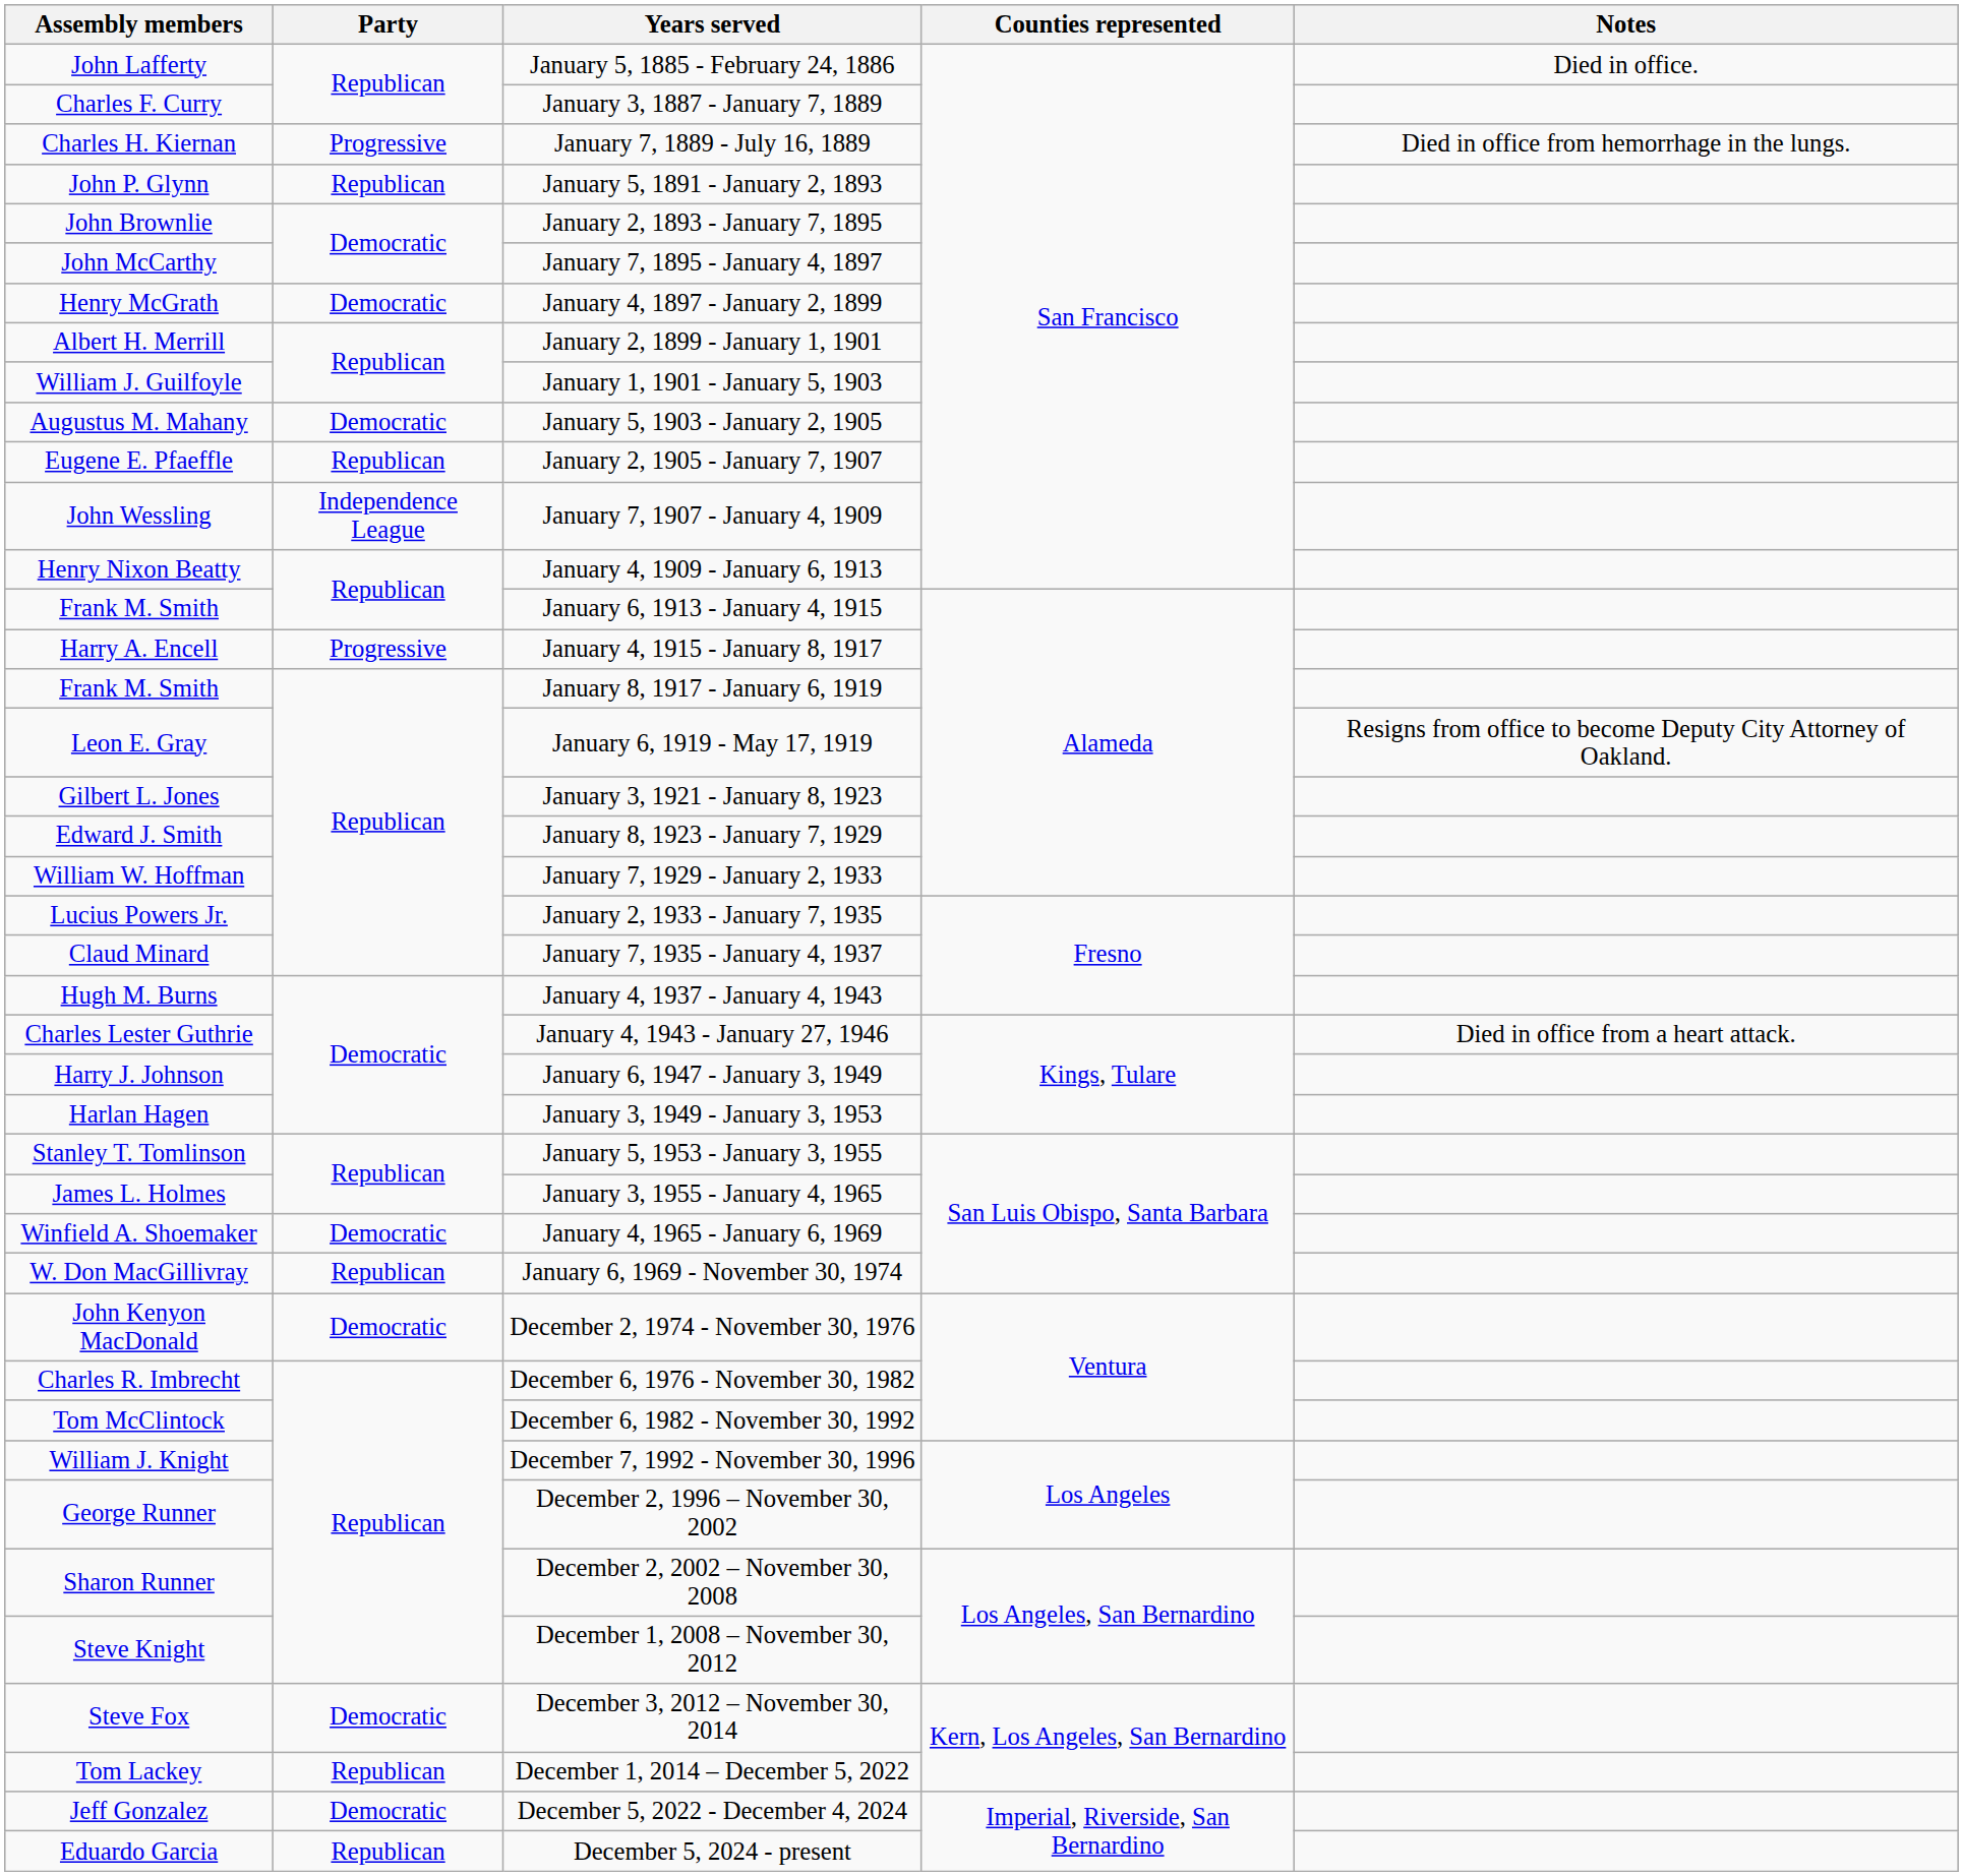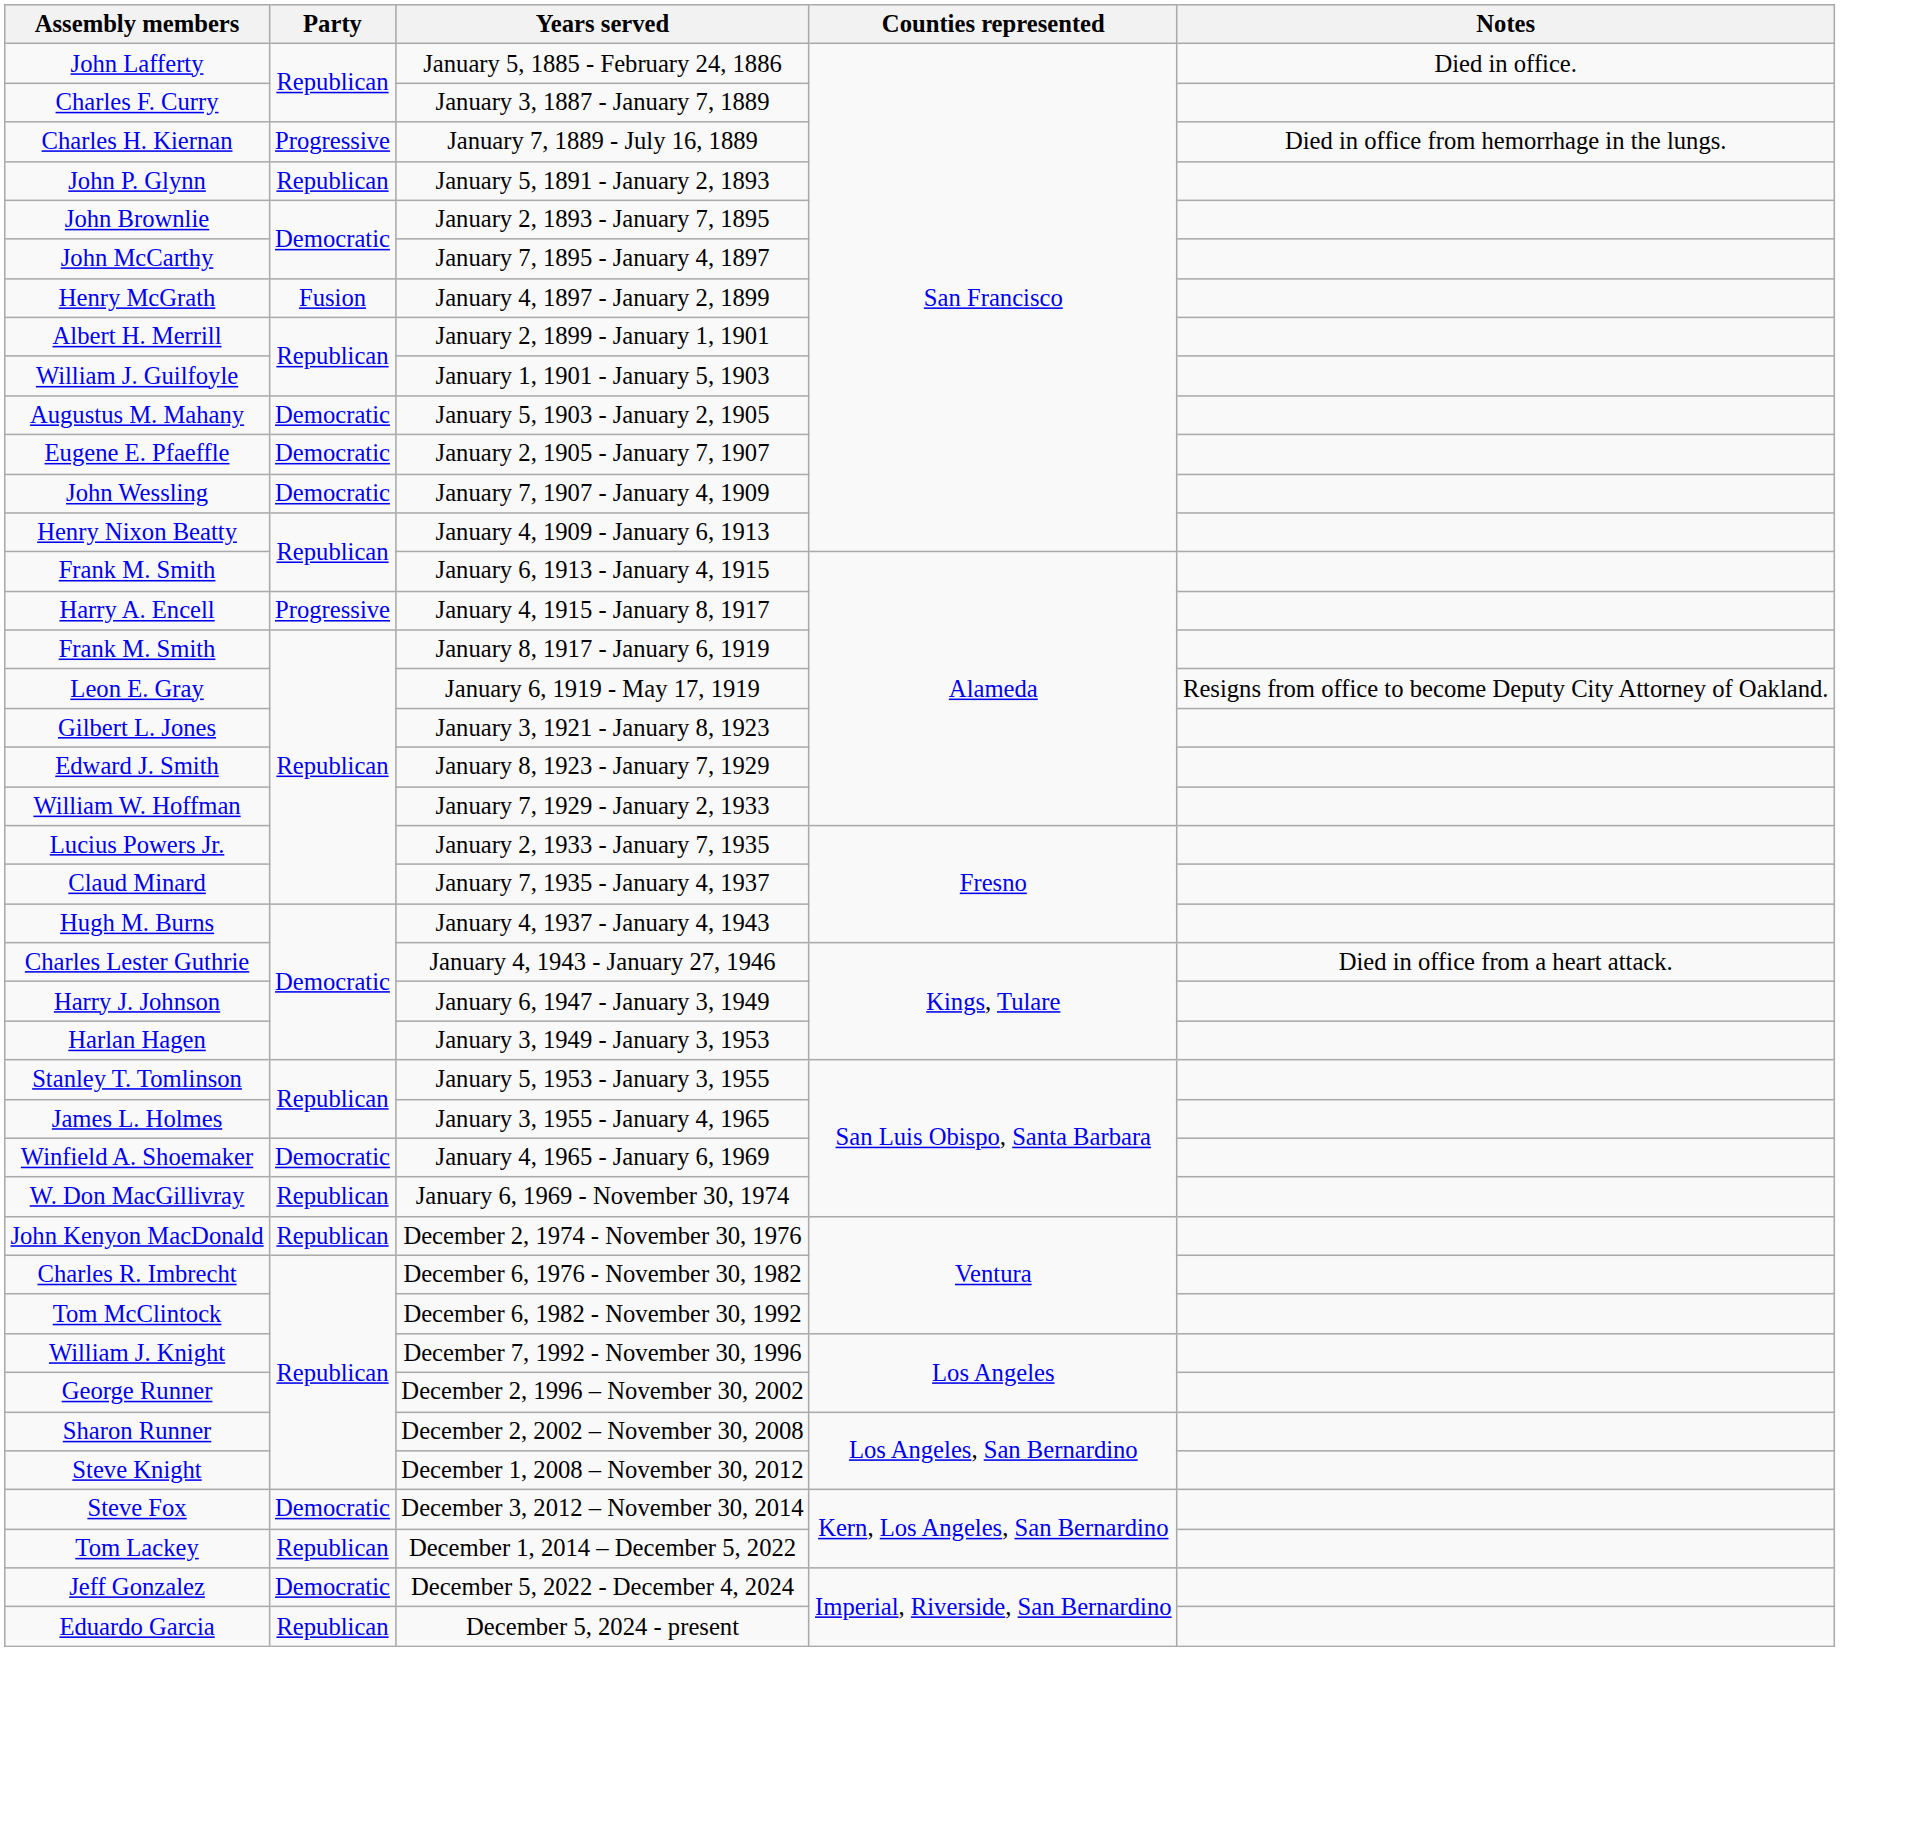January 4, 1897 - January 2, 1899 | Party: Democratic -> Fusion
January 2, 1905 - January 7, 1907 | Party: Republican -> Democratic
January 7, 1907 - January 4, 1909 | Party: Independence League -> Democratic
December 2, 1974 - November 30, 1976 | Party: Democratic -> Republican
